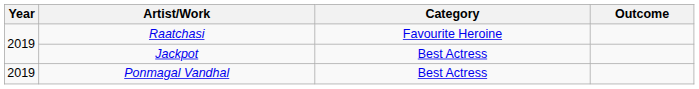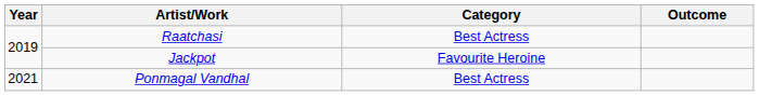Raatchasi | Category: Favourite Heroine -> Best Actress
Jackpot | Category: Best Actress -> Favourite Heroine
Ponmagal Vandhal | Year: 2019 -> 2021
